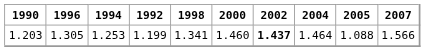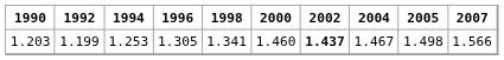columns swapped: 1992 <-> 1996
1.203 | 2004: 1.464 -> 1.467
1.203 | 2005: 1.088 -> 1.498
